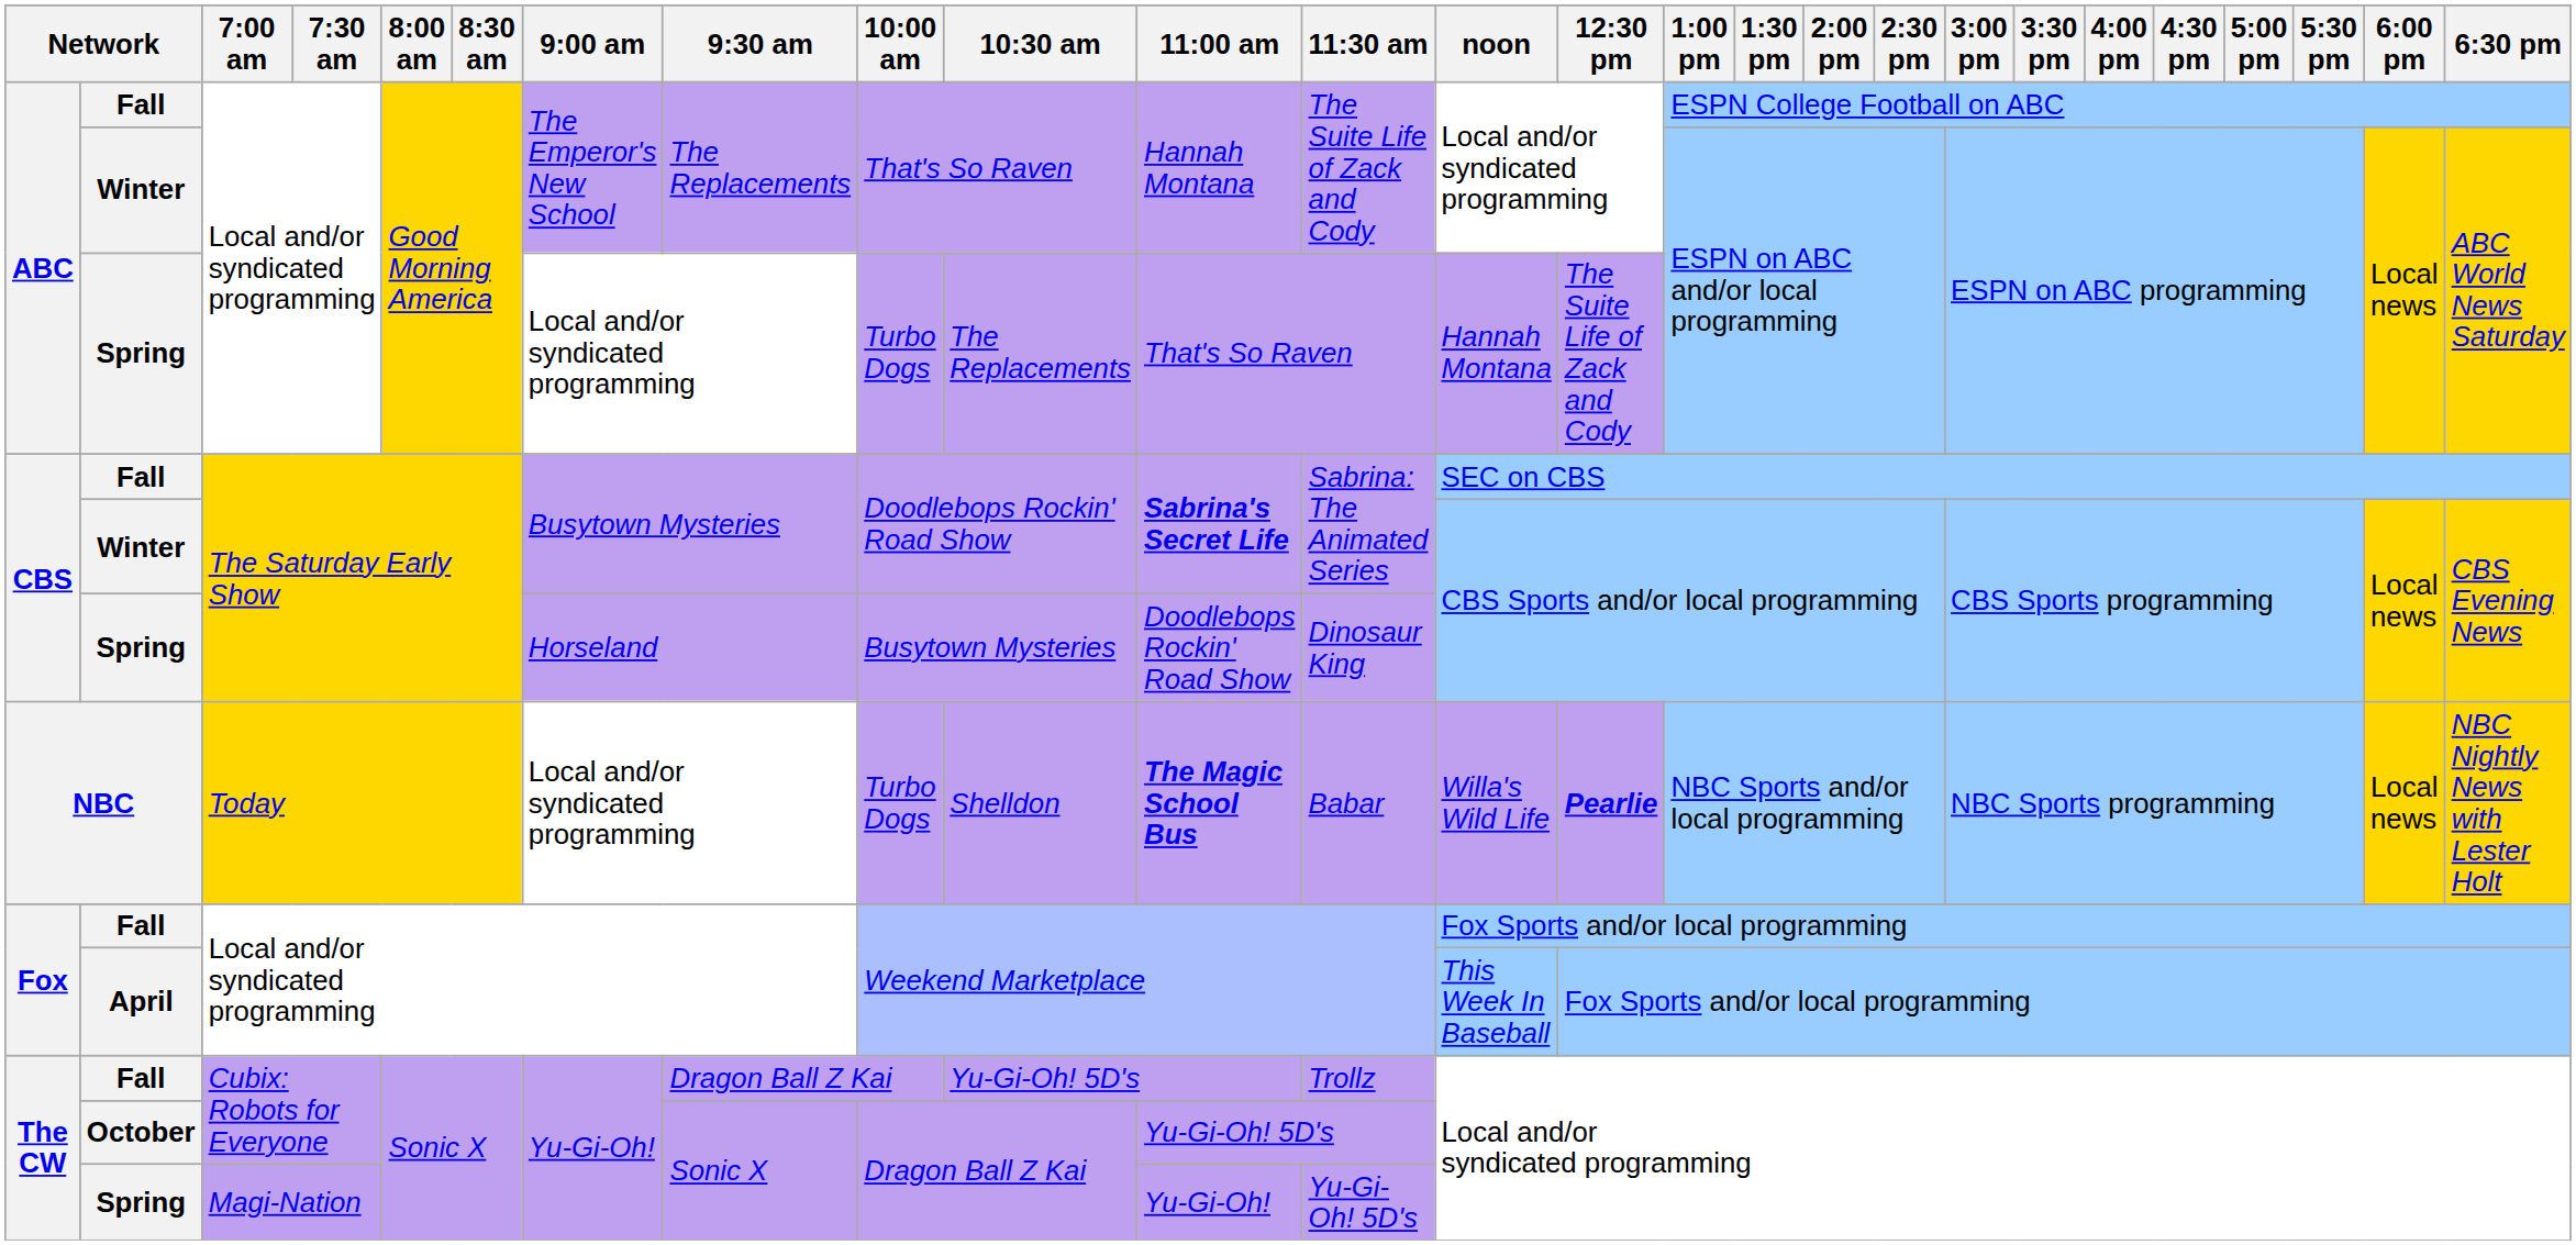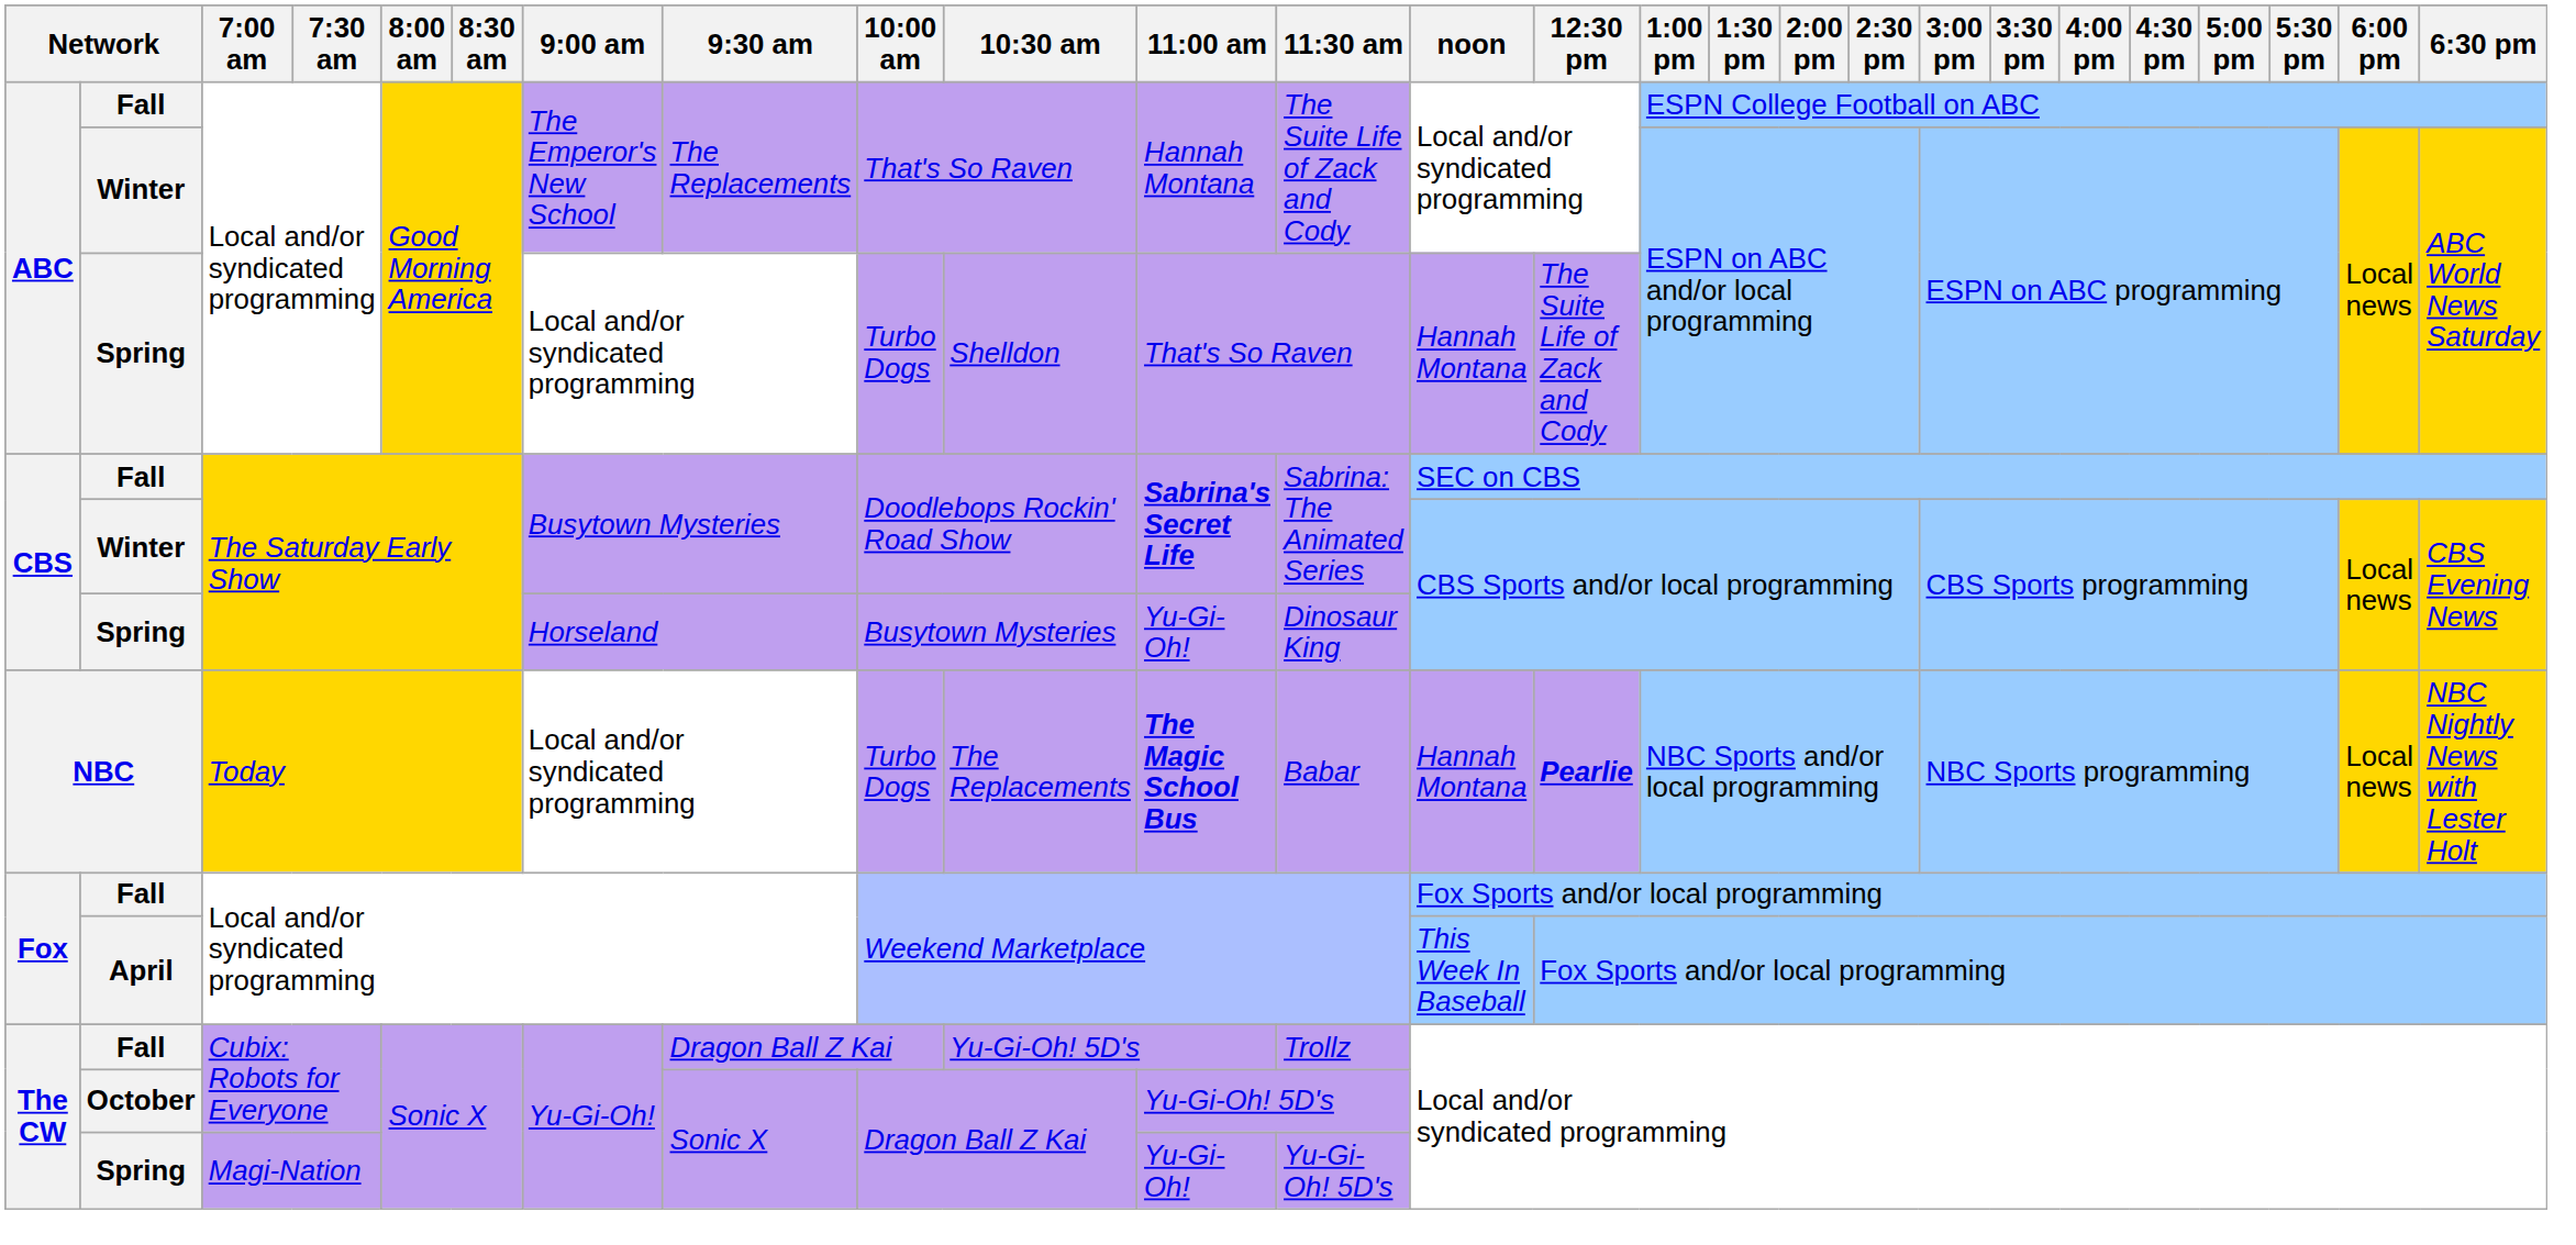ABC / Spring | 10:30 am: The Replacements -> Shelldon
CBS / Spring | 11:00 am: Doodlebops Rockin' Road Show -> Yu-Gi-Oh!
NBC | 10:30 am: Shelldon -> The Replacements
NBC | noon: Willa's Wild Life -> Hannah Montana
